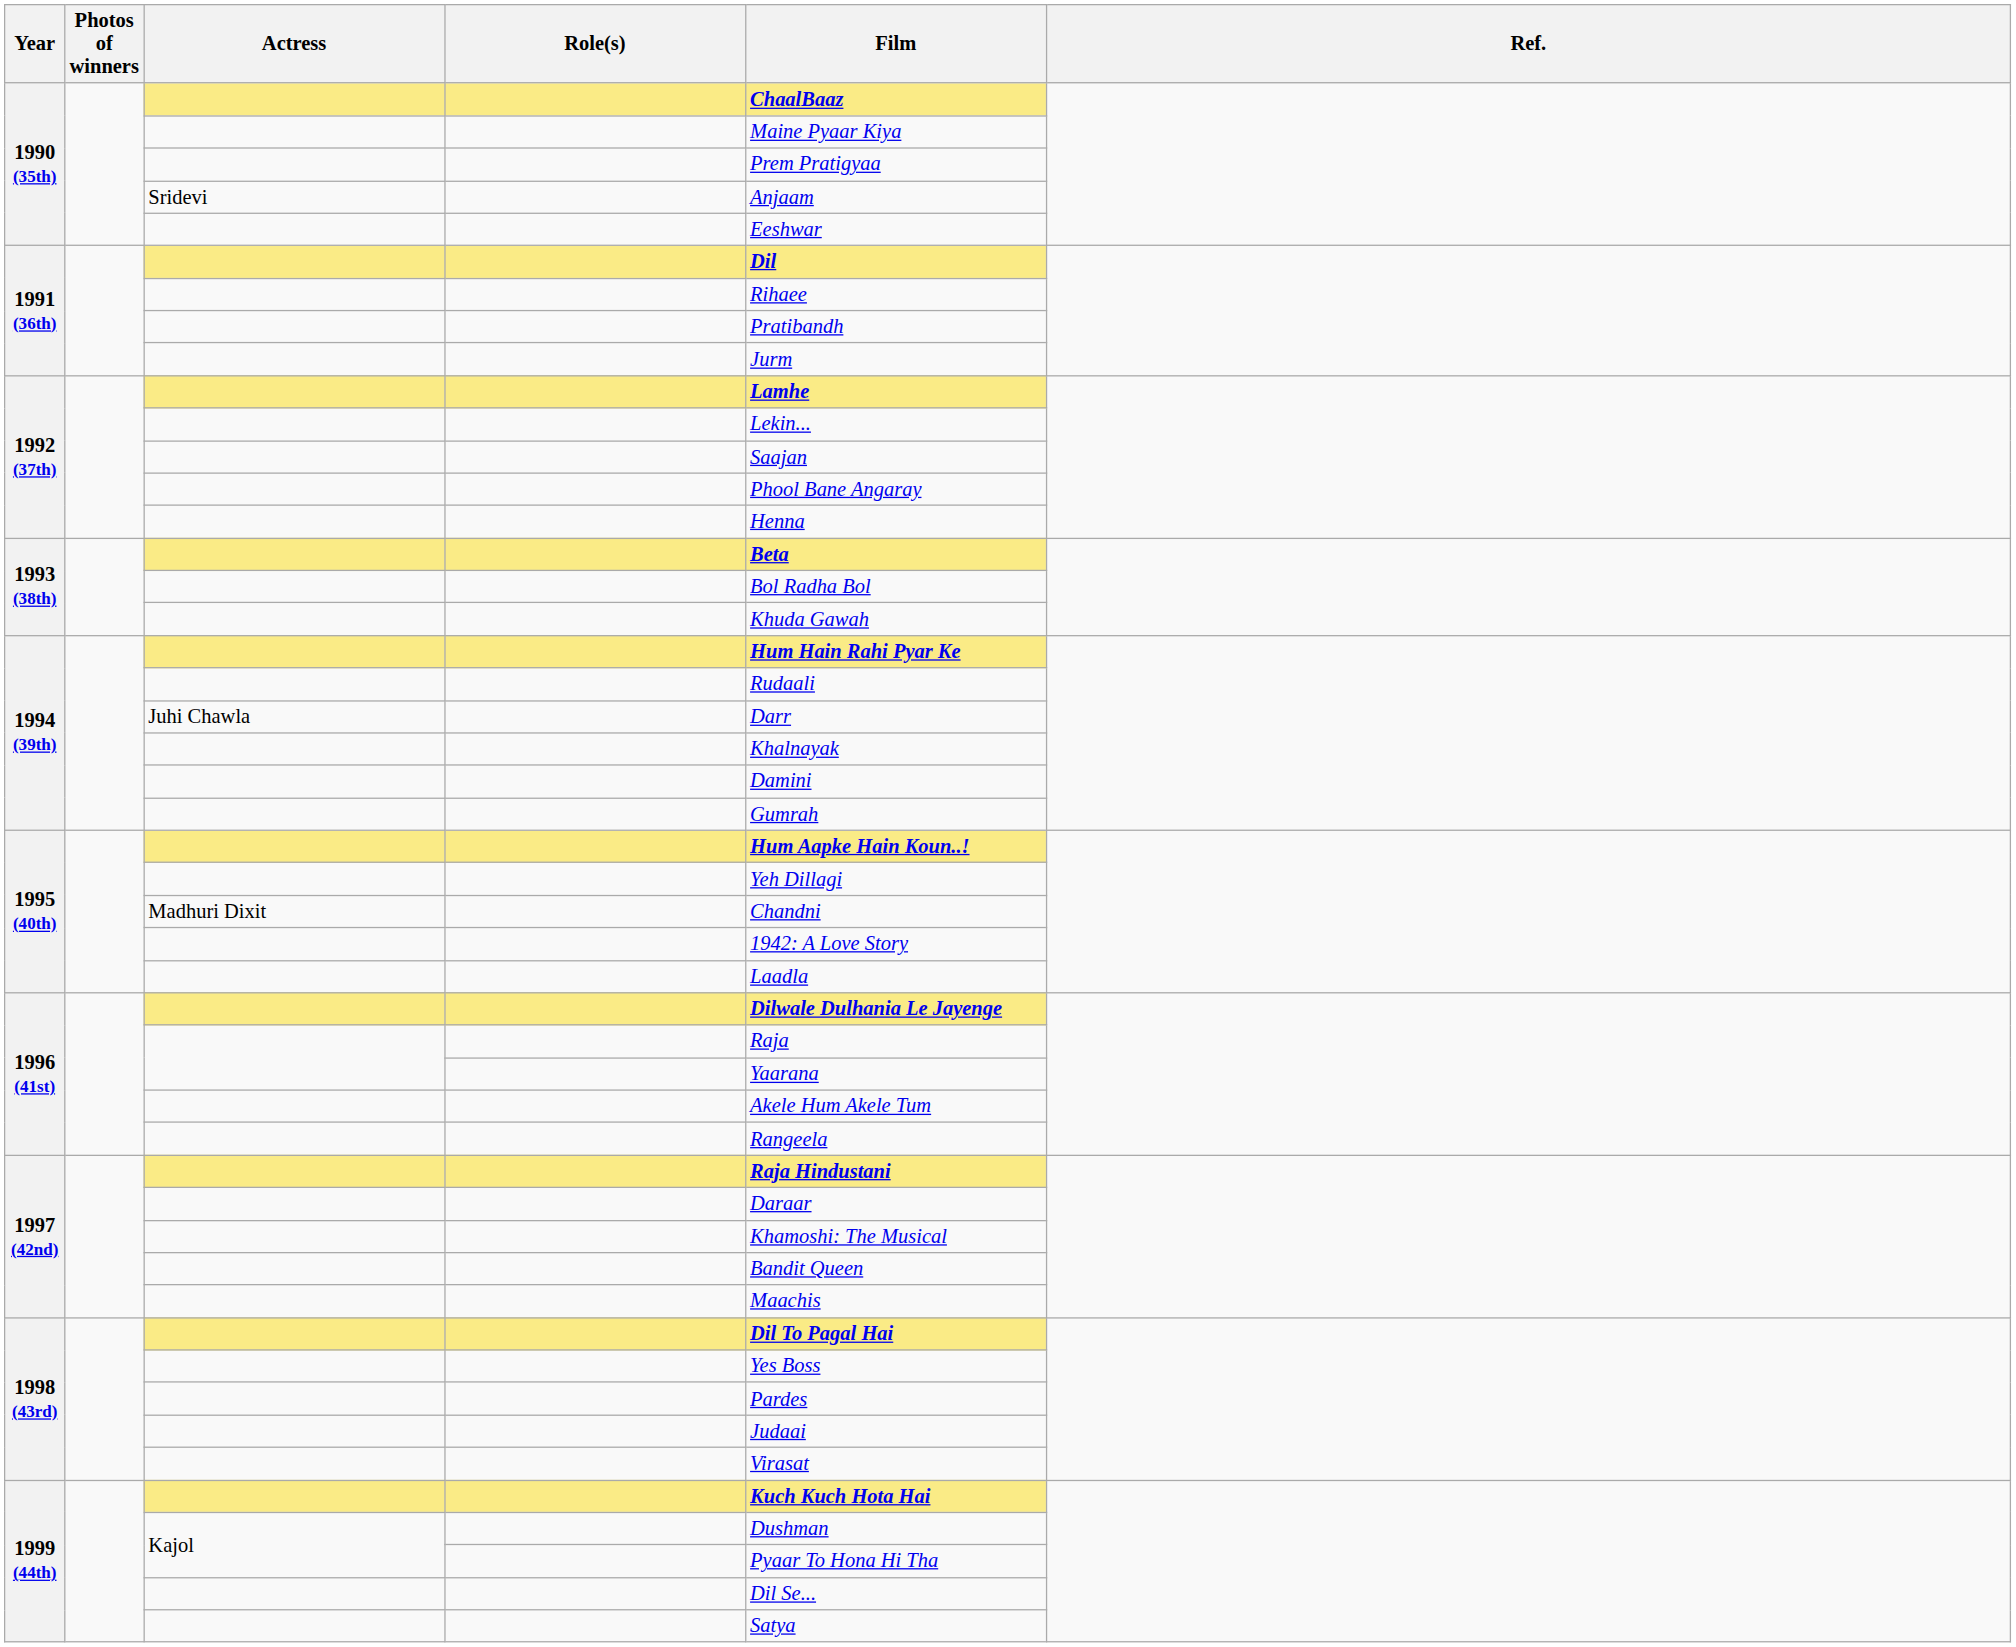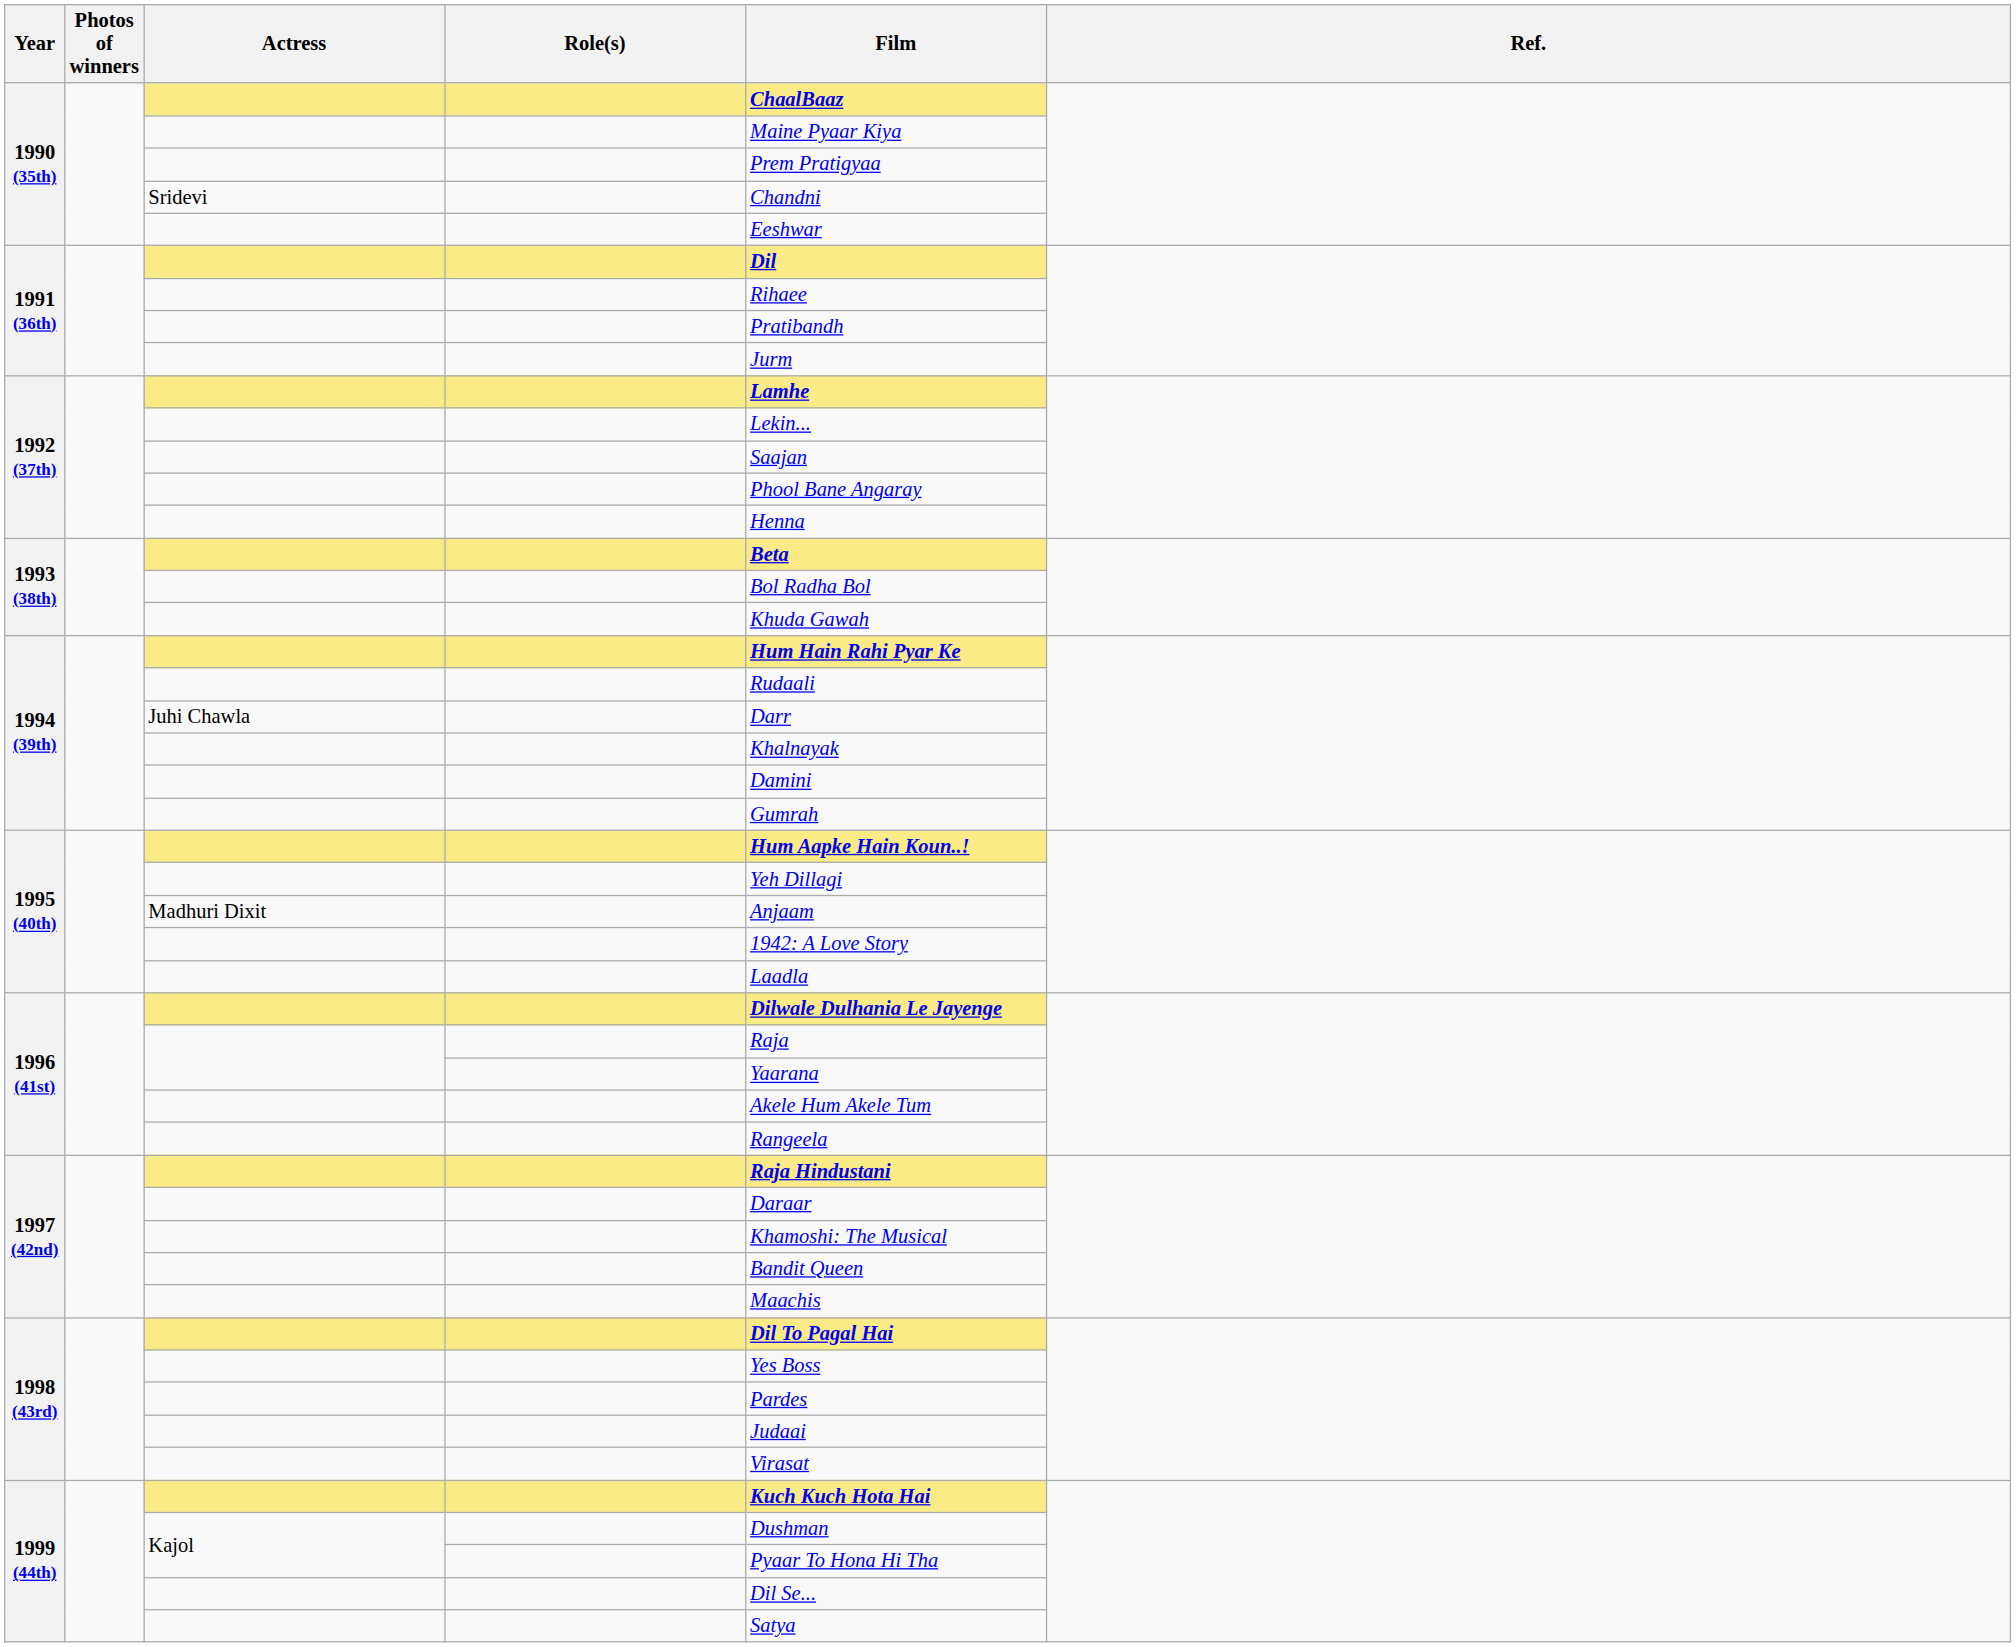1990 (35th) / Sridevi | Film: Anjaam -> Chandni
1995 (40th) / Madhuri Dixit | Film: Chandni -> Anjaam
